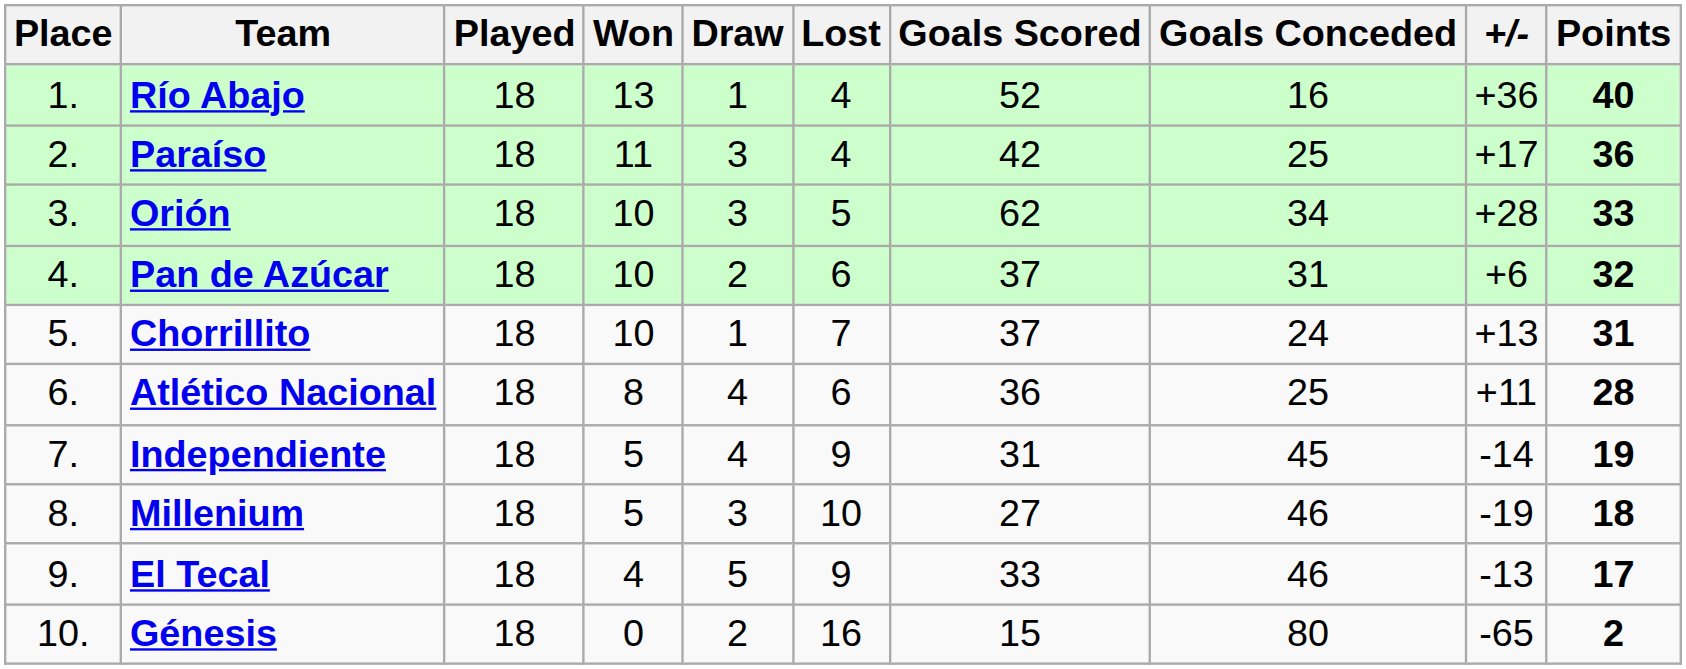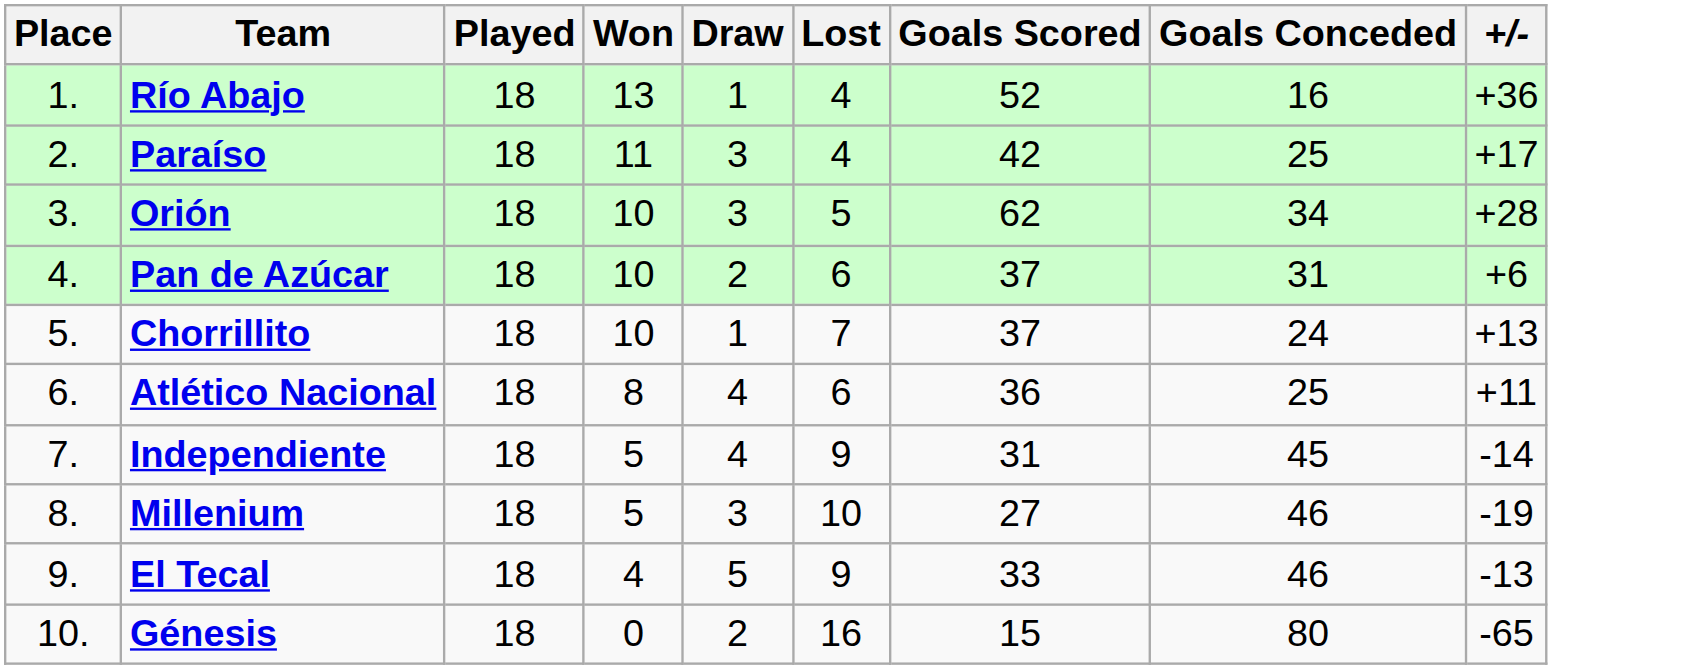- column: Points | 40 | 36 | 33 | 32 | 31 | 28 | 19 | 18 | 17 | 2
